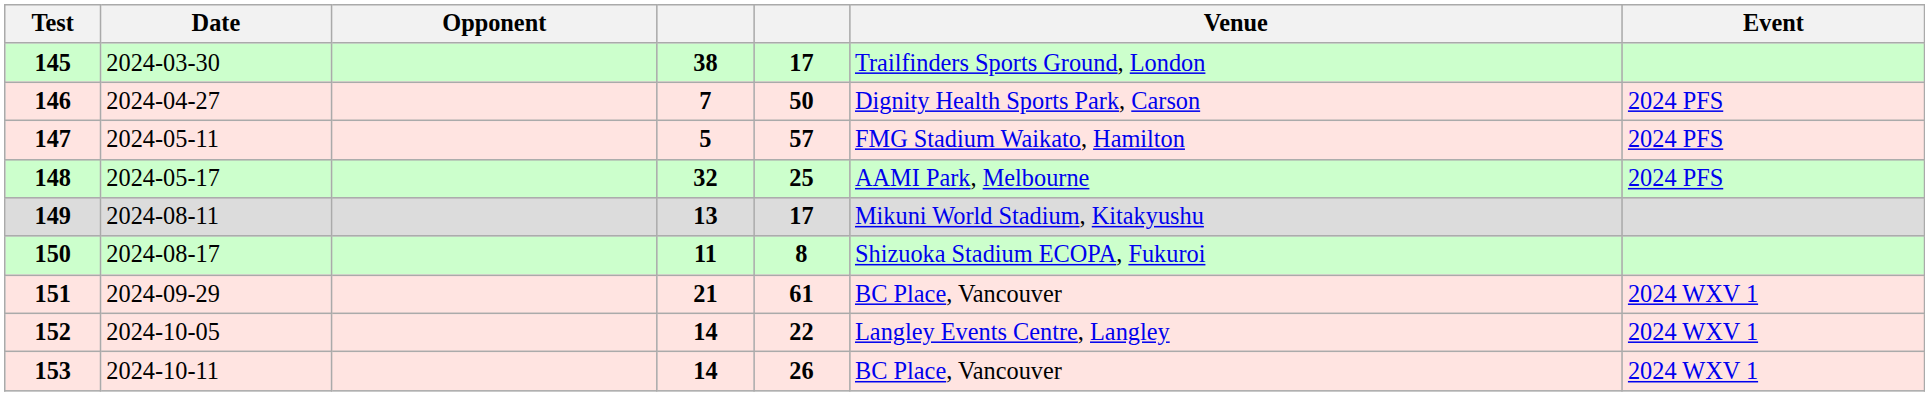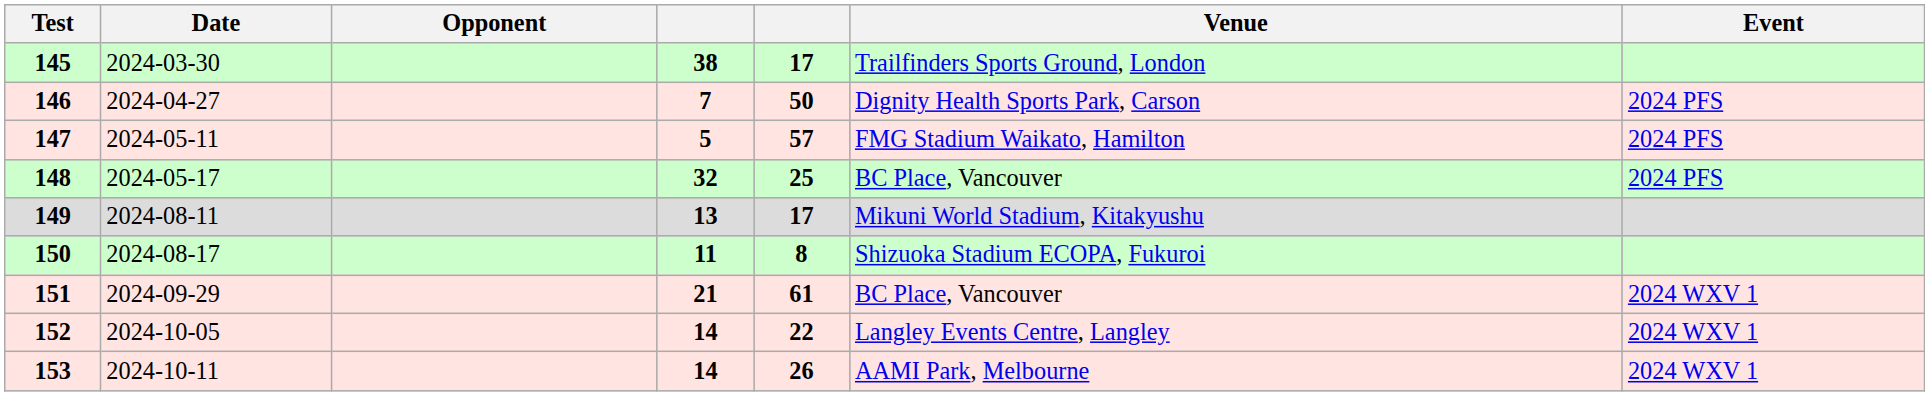148 | Venue: AAMI Park, Melbourne -> BC Place, Vancouver
153 | Venue: BC Place, Vancouver -> AAMI Park, Melbourne
